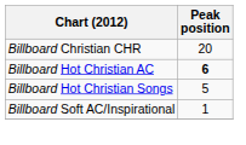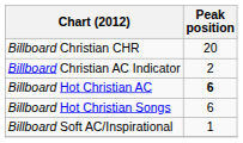+ row: Billboard Christian AC Indicator | 2
Billboard Hot Christian Songs | Peak position: 5 -> 6
